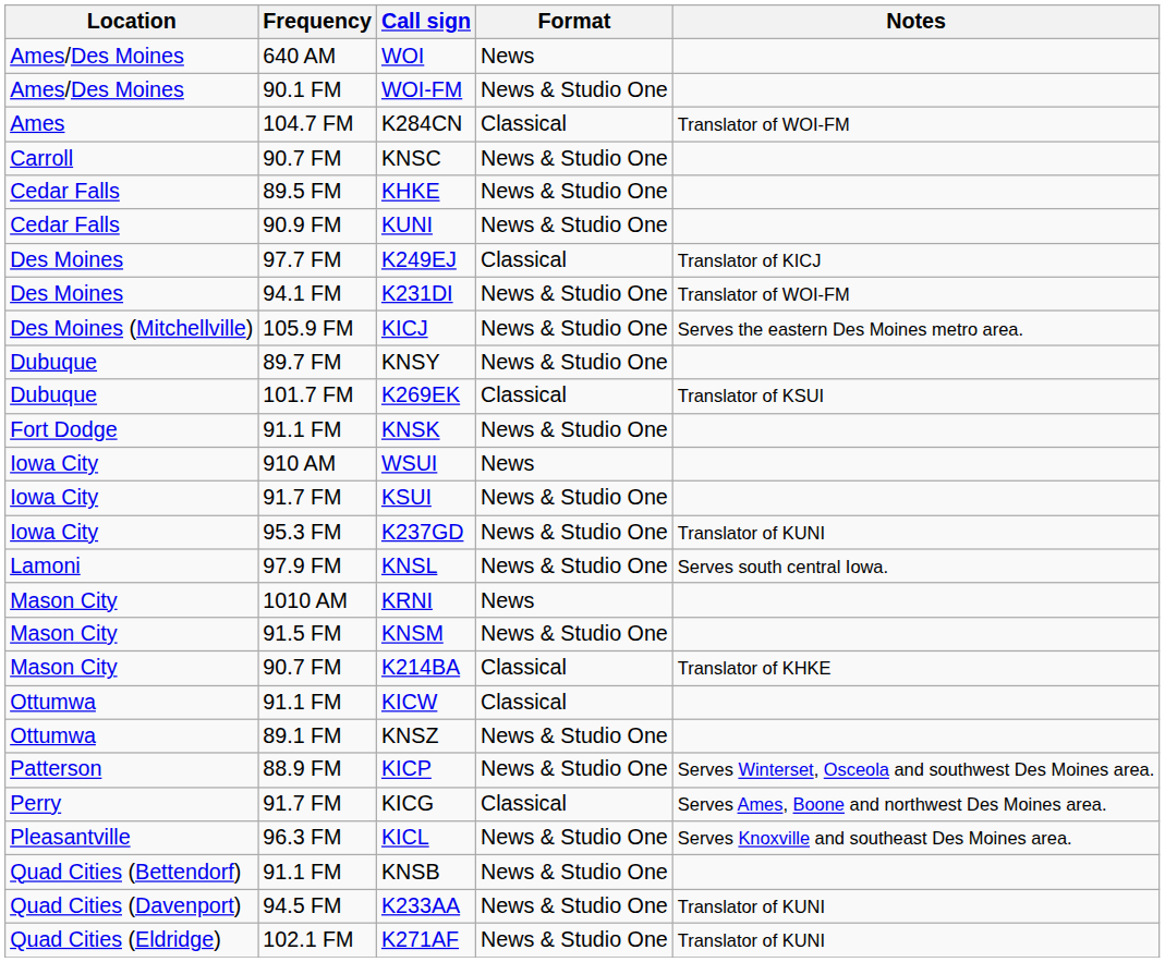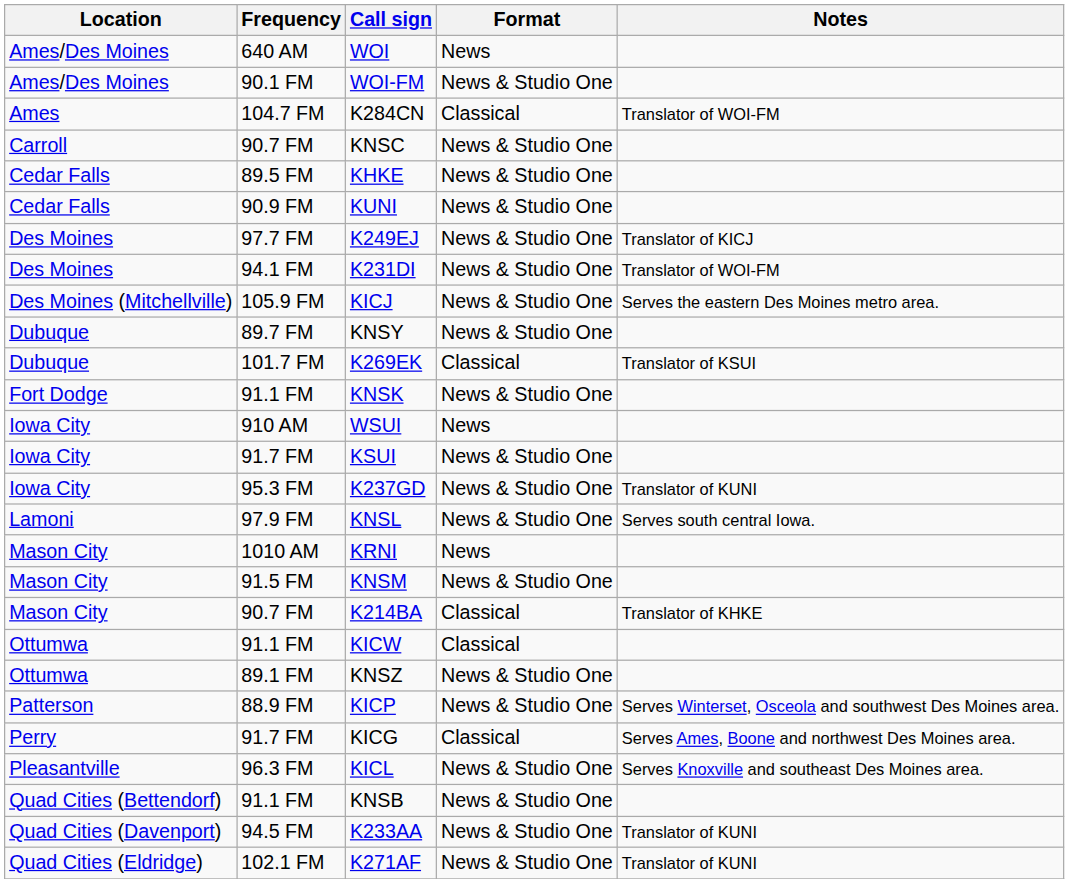K249EJ | Format: Classical -> News & Studio One
